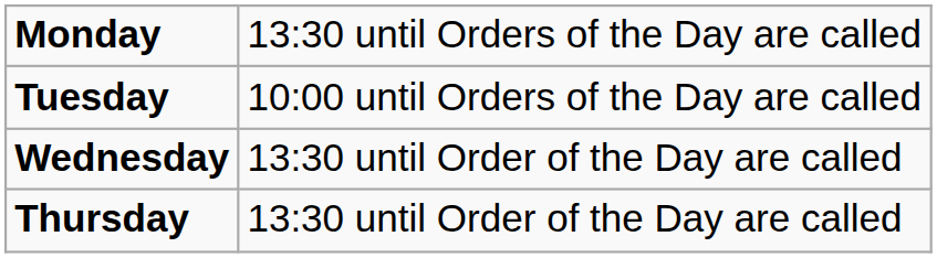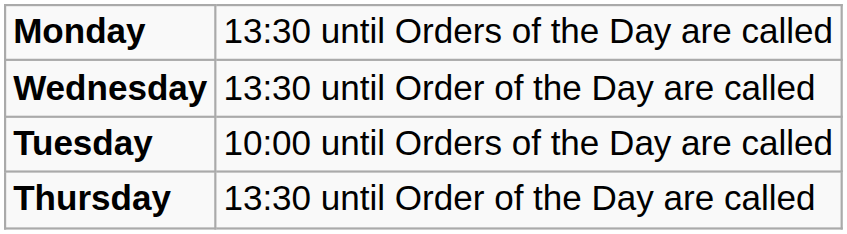rows swapped: Tuesday <-> Wednesday
